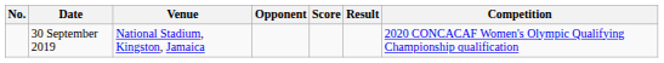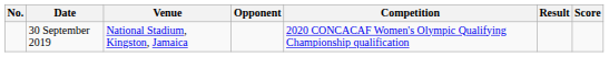columns swapped: Score <-> Competition
